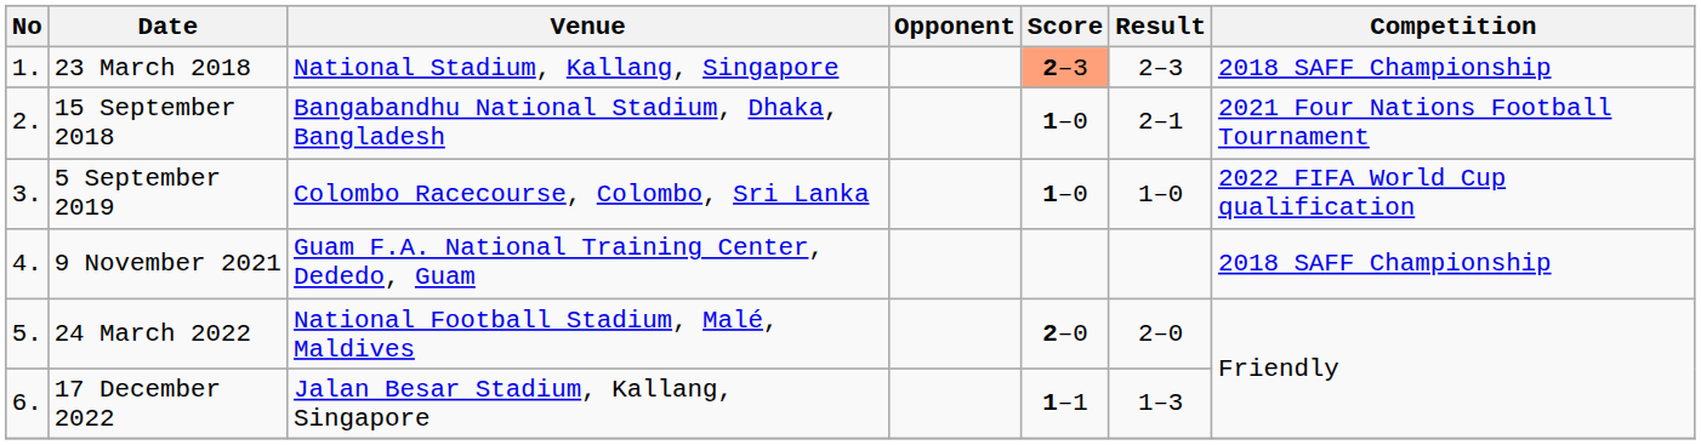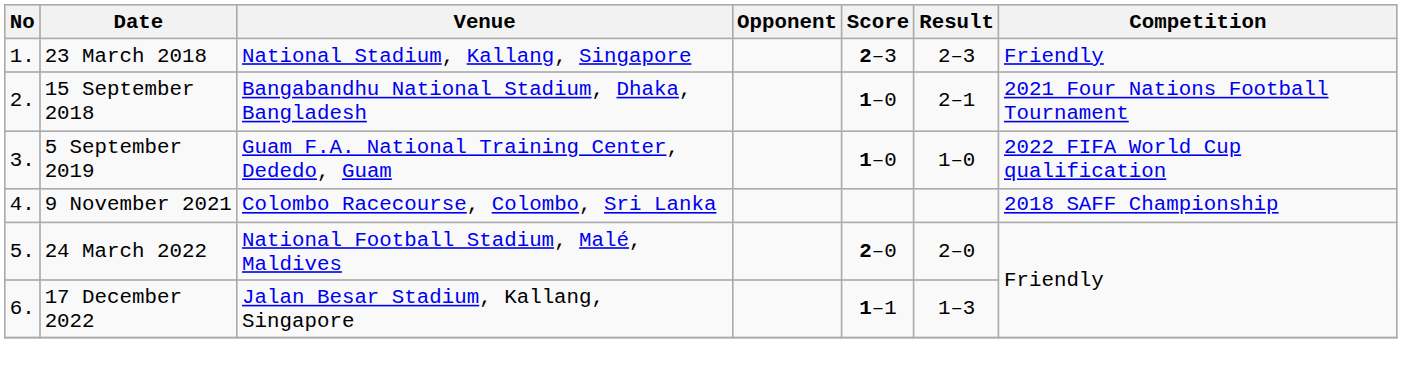23 March 2018 | Score: lightsalmon background -> no background
23 March 2018 | Competition: 2018 SAFF Championship -> Friendly
5 September 2019 | Venue: Colombo Racecourse, Colombo, Sri Lanka -> Guam F.A. National Training Center, Dededo, Guam
9 November 2021 | Venue: Guam F.A. National Training Center, Dededo, Guam -> Colombo Racecourse, Colombo, Sri Lanka
